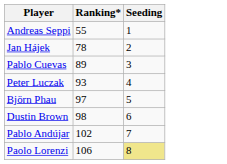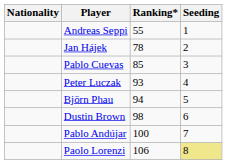+ column: Nationality
Pablo Cuevas | Ranking*: 89 -> 85
Björn Phau | Ranking*: 97 -> 94
Pablo Andújar | Ranking*: 102 -> 100
